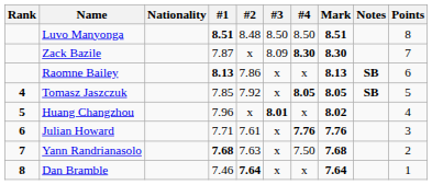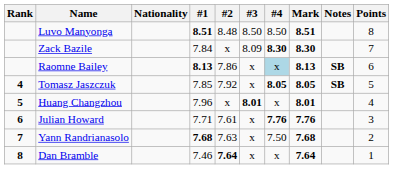Zack Bazile | #1: 7.87 -> 7.84
Raomne Bailey | #4: no background -> lightblue background
Huang Changzhou | Mark: 8.02 -> 8.01
